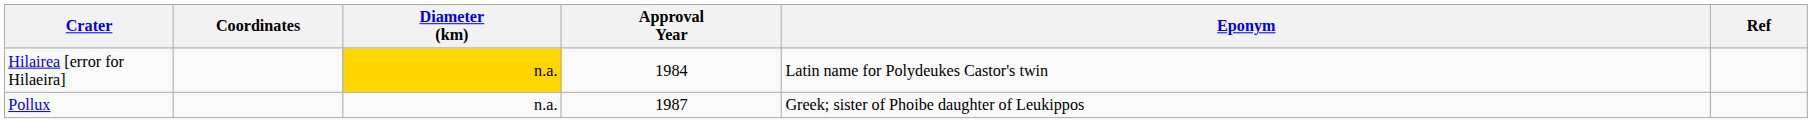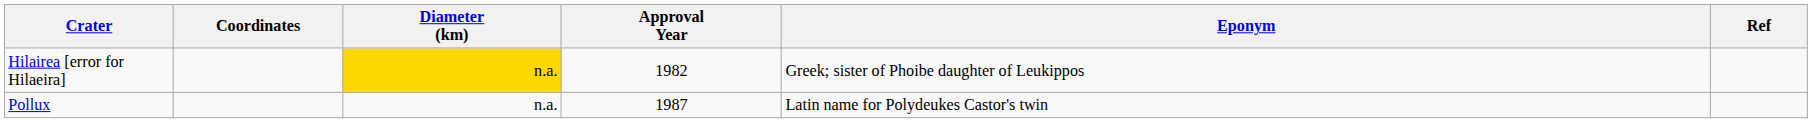Hilairea [error for Hilaeira] | Approval Year: 1984 -> 1982
Hilairea [error for Hilaeira] | Eponym: Latin name for Polydeukes Castor's twin -> Greek; sister of Phoibe daughter of Leukippos
Pollux | Eponym: Greek; sister of Phoibe daughter of Leukippos -> Latin name for Polydeukes Castor's twin
